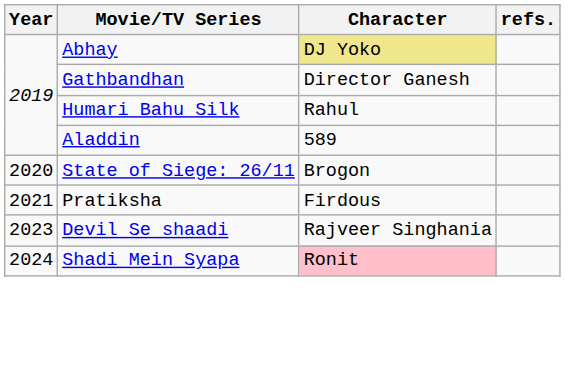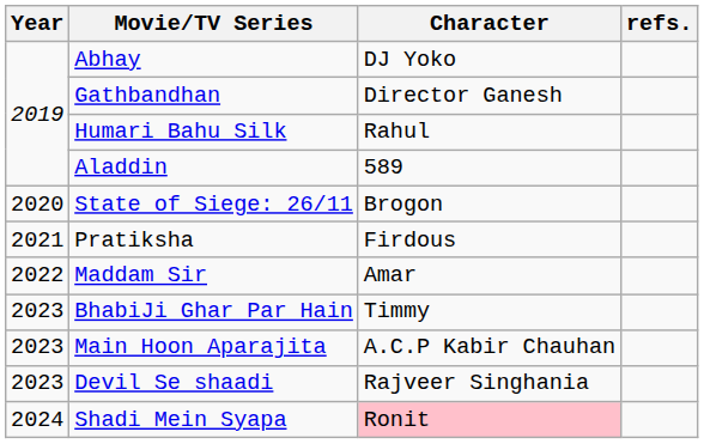Abhay | Character: khaki background -> no background
+ row: 2022 | Maddam Sir | Amar
+ row: 2023 | BhabiJi Ghar Par Hain | Timmy
+ row: 2023 | Main Hoon Aparajita | A.C.P Kabir Chauhan
